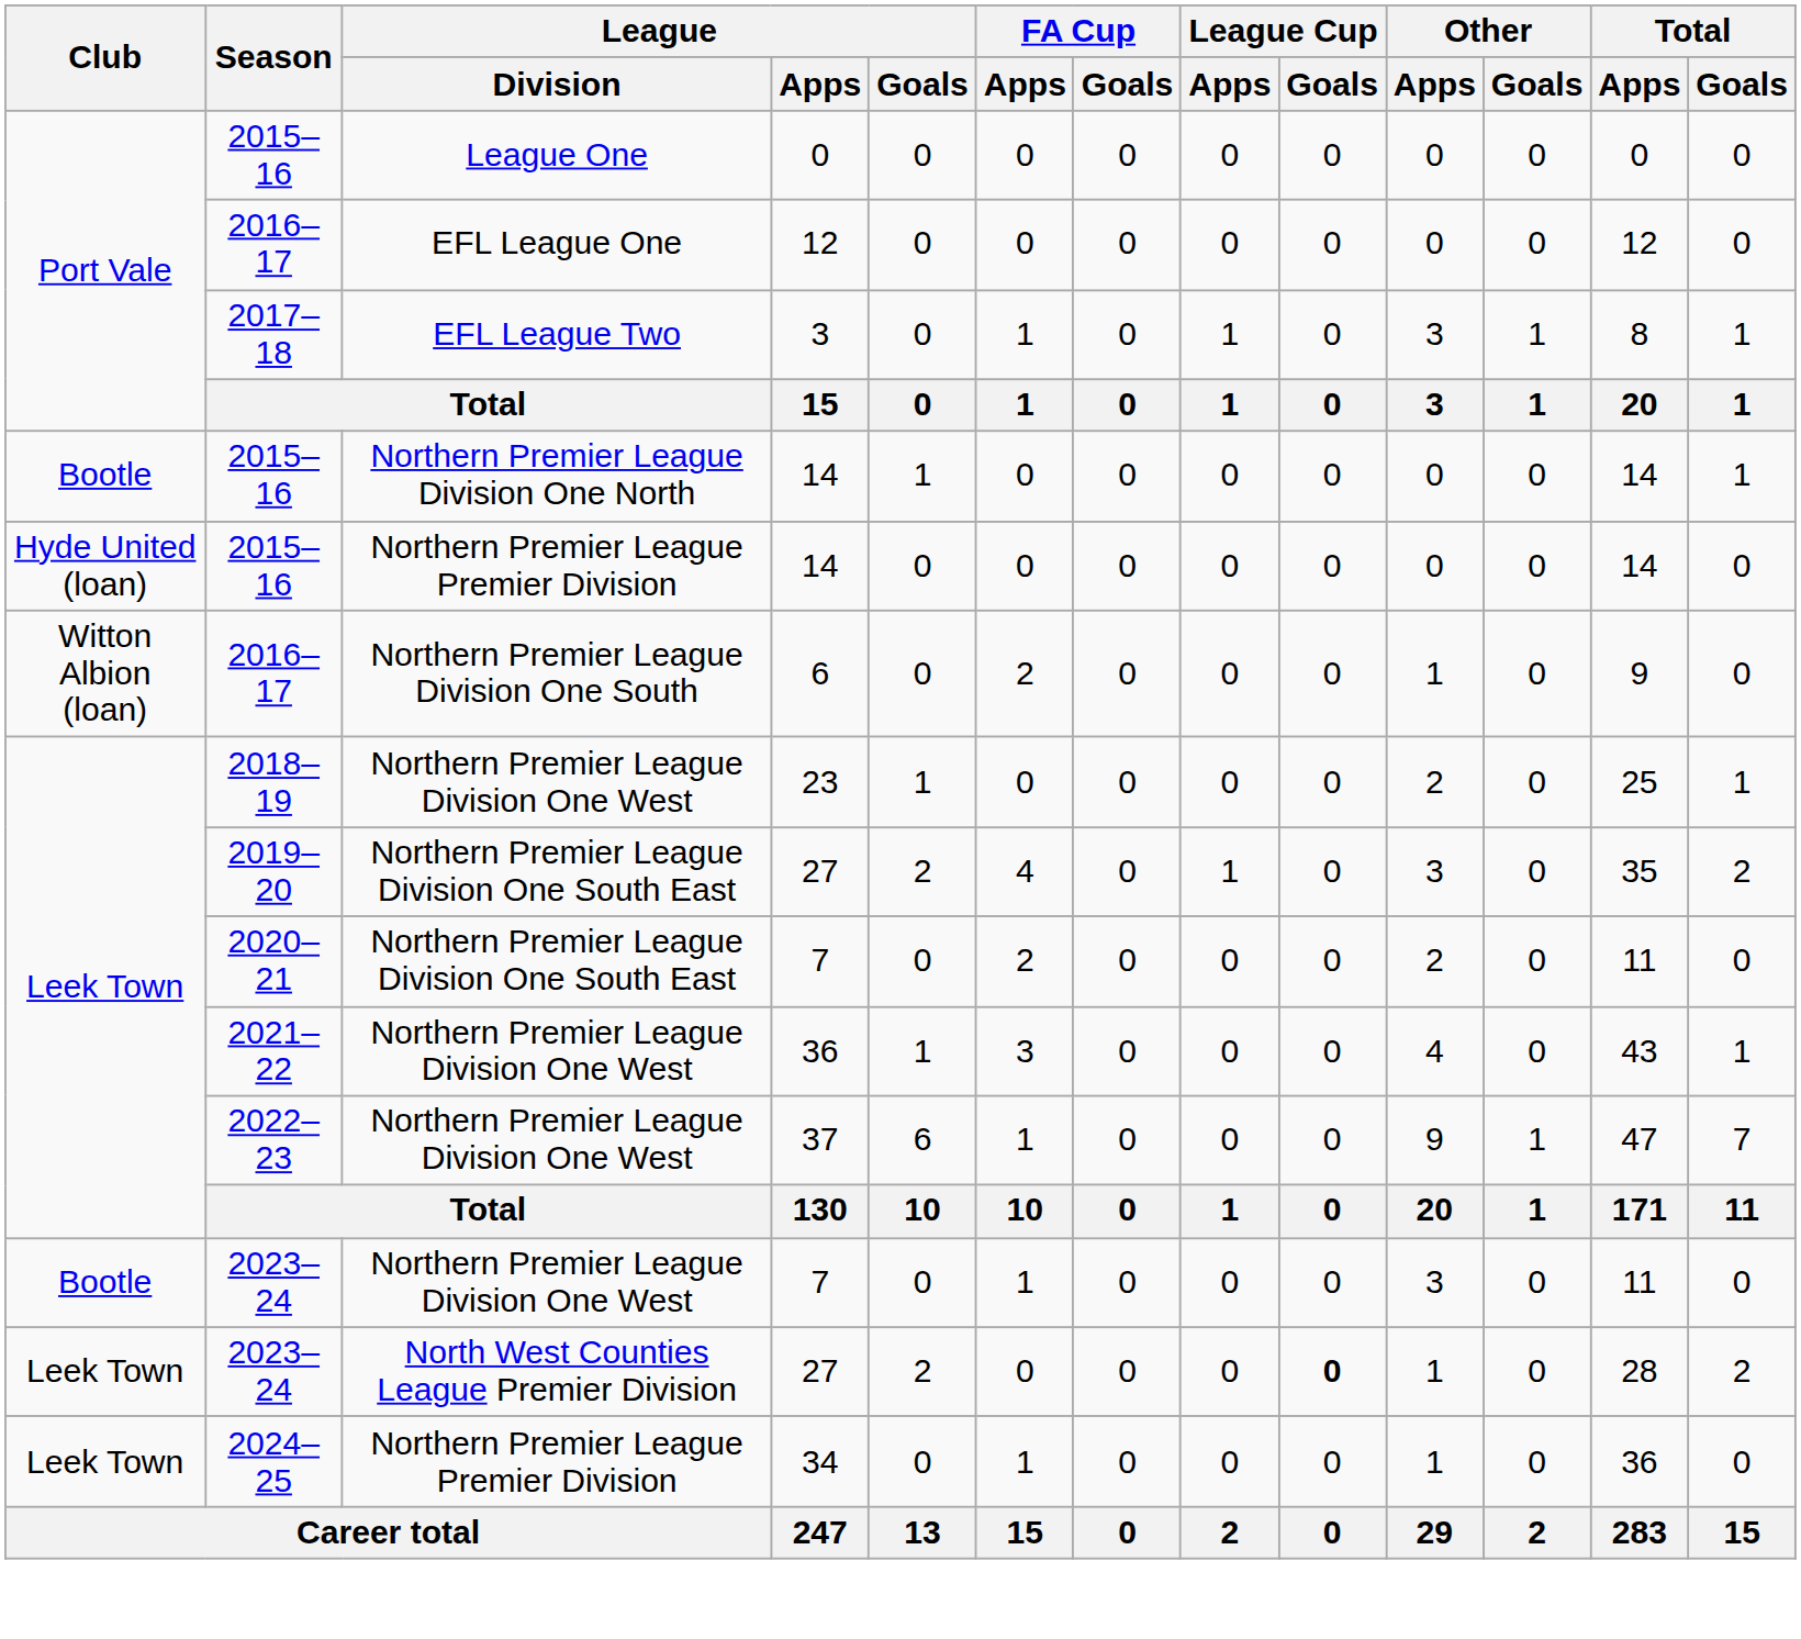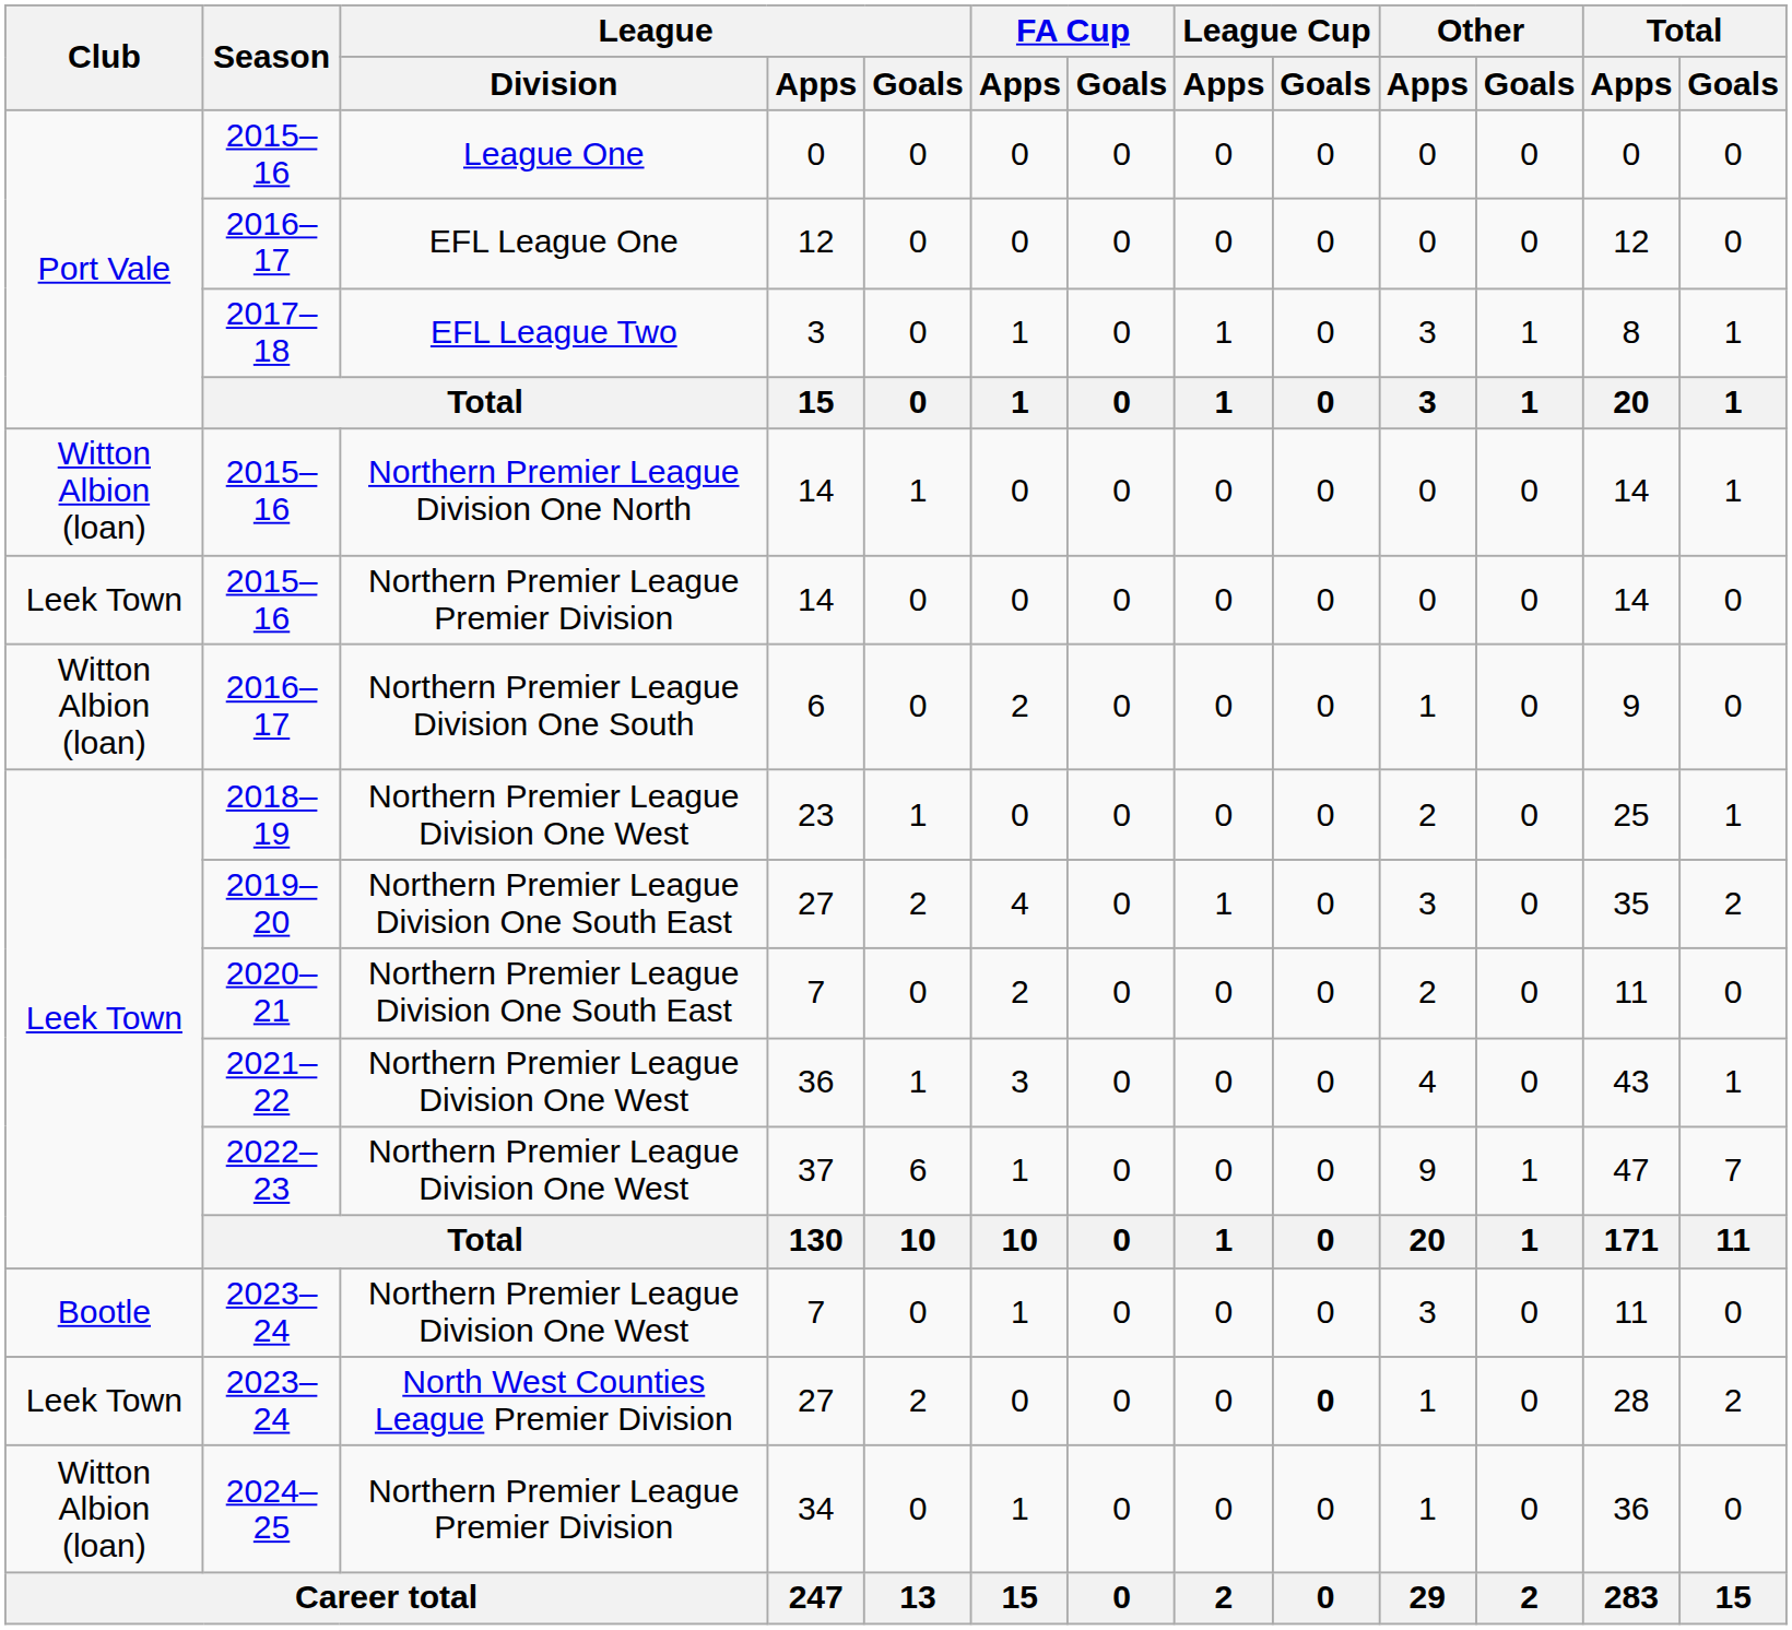Northern Premier League Division One North / 14 | Club: Bootle -> Witton Albion (loan)
Northern Premier League Premier Division / 14 | Club: Hyde United (loan) -> Leek Town
34 | Club: Leek Town -> Witton Albion (loan)
